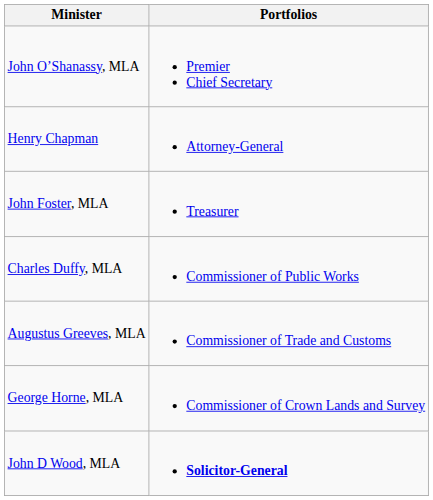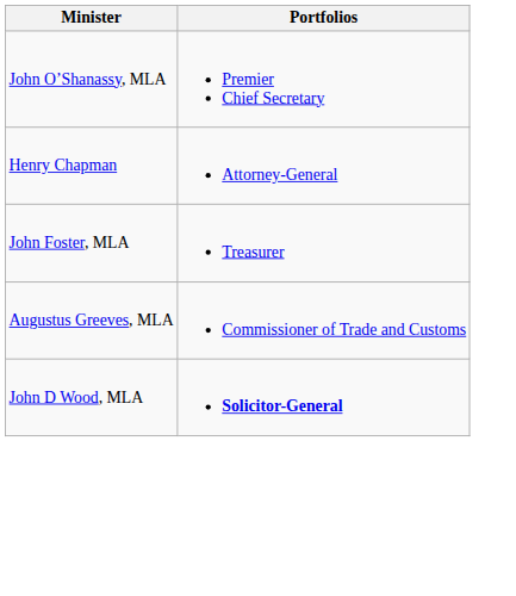- row: Charles Duffy, MLA | Commissioner of Public Works
- row: George Horne, MLA | Commissioner of Crown Lands and Survey
